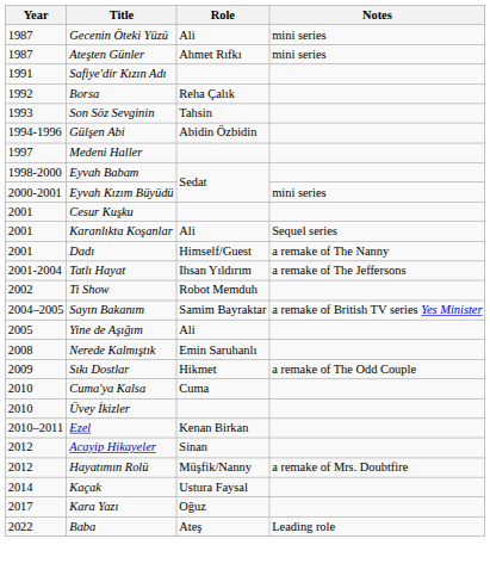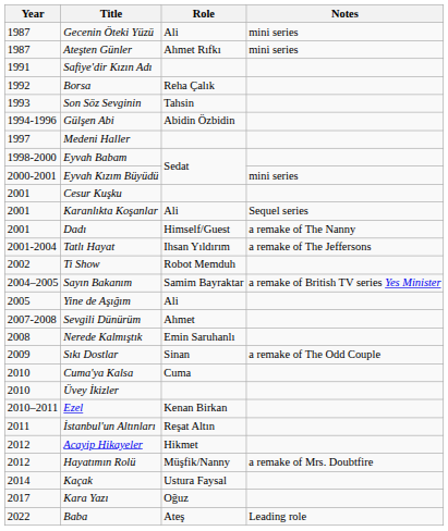+ row: 2007-2008 | Sevgili Dünürüm | Ahmet
Sıkı Dostlar | Role: Hikmet -> Sinan
+ row: 2011 | İstanbul'un Altınları | Reşat Altın
Acayip Hikayeler | Role: Sinan -> Hikmet
